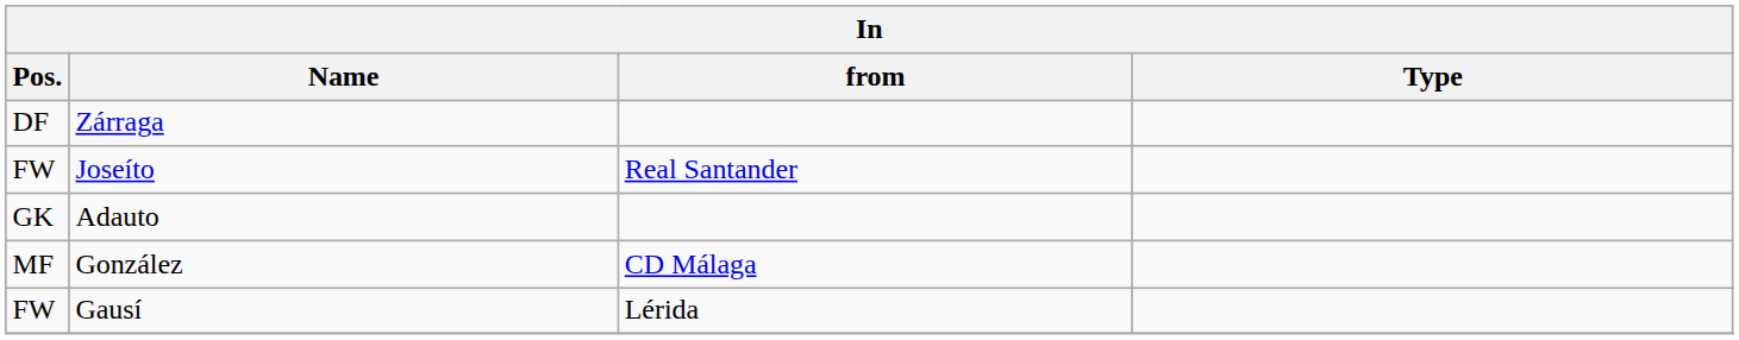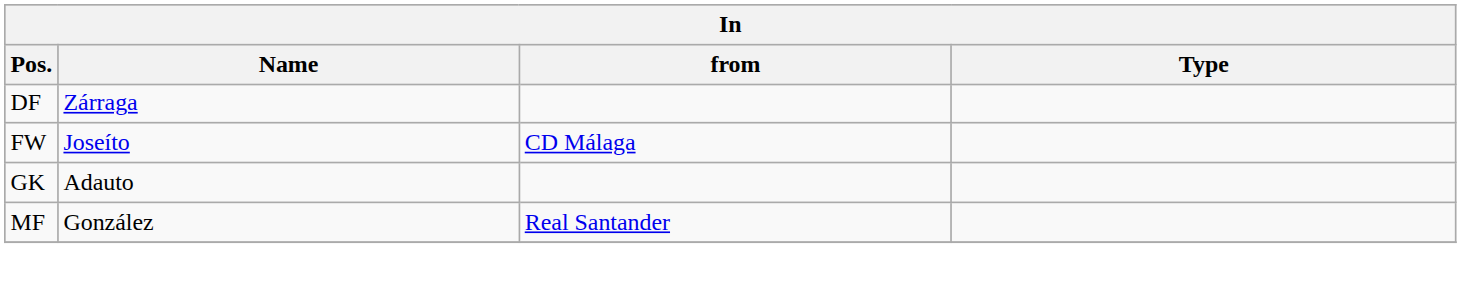Joseíto | from: Real Santander -> CD Málaga
González | from: CD Málaga -> Real Santander
- row: FW | Gausí | Lérida
